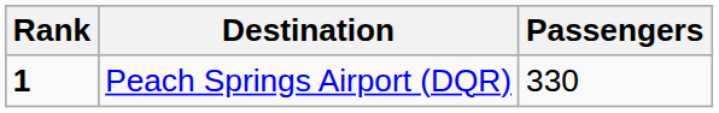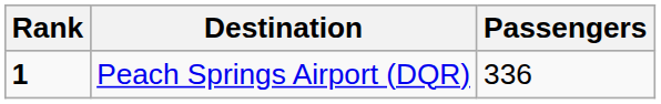Peach Springs Airport (DQR) | Passengers: 330 -> 336
